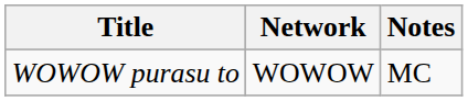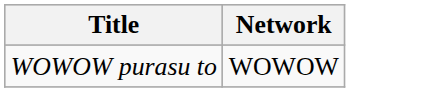- column: Notes | MC
